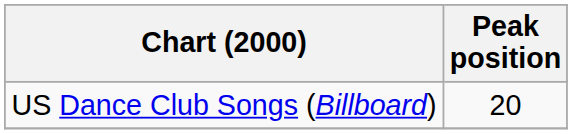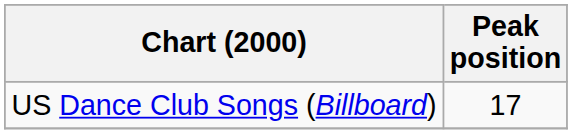US Dance Club Songs (Billboard) | Peak position: 20 -> 17
